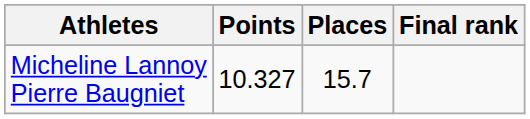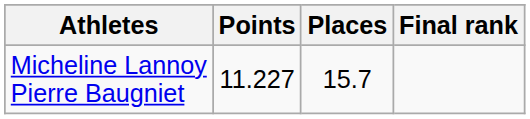Micheline Lannoy Pierre Baugniet | Points: 10.327 -> 11.227
